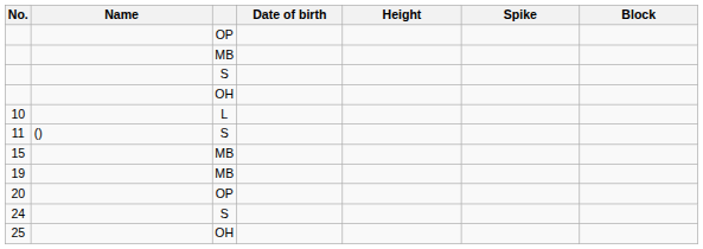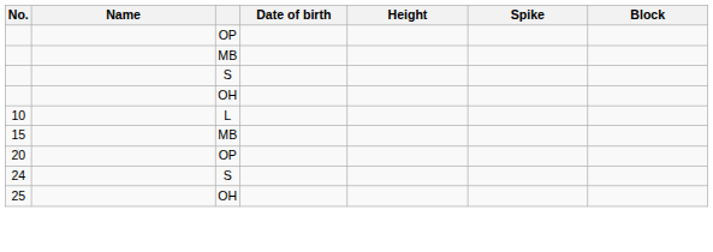- row: 11 | () | S
- row: 19 | MB
